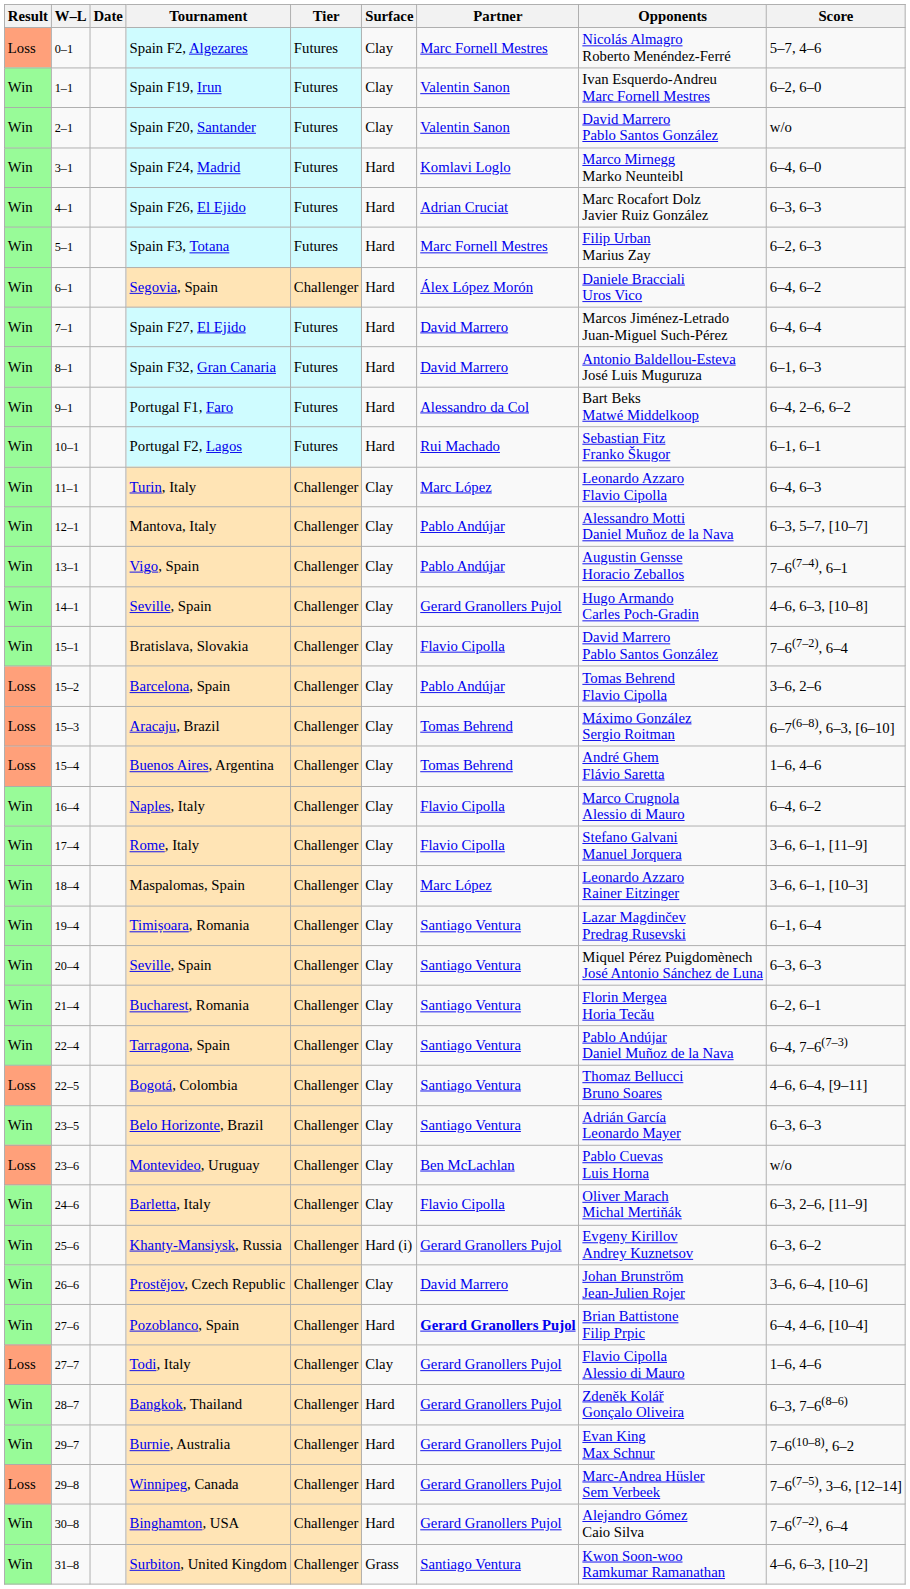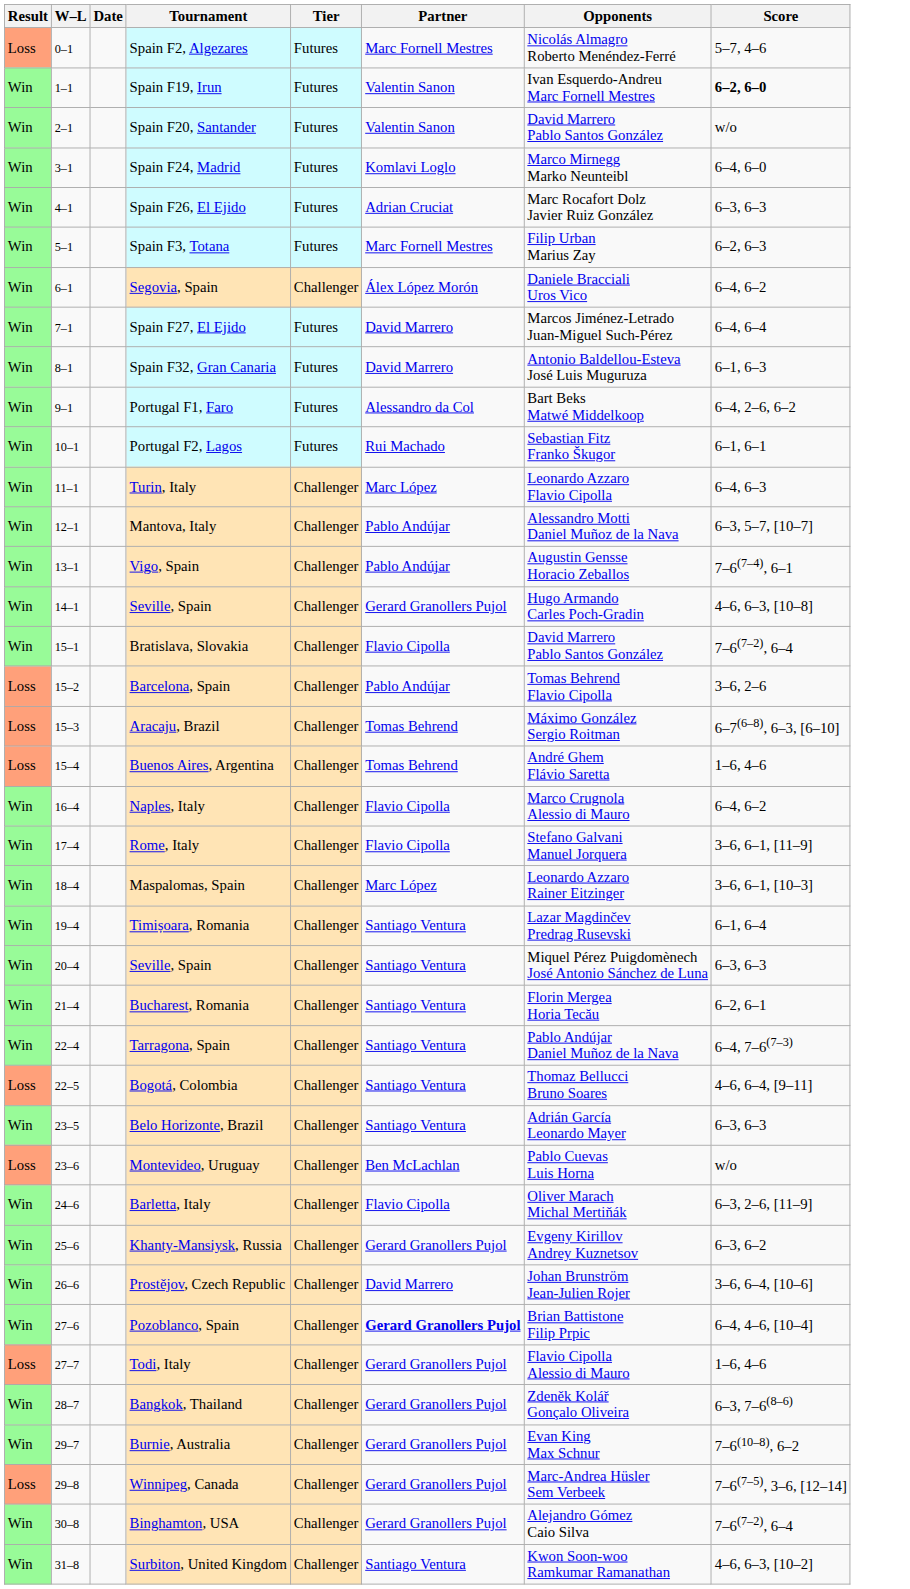- column: Surface | Clay | Clay | Clay | Hard | Hard | Hard | Hard | Hard | Hard | Hard | Hard | Clay | Clay | Clay | Clay | Clay | Clay | Clay | Clay | Clay | Clay | Clay | Clay | Clay | Clay | Clay | Clay | Clay | Clay | Clay | Hard (i) | Clay | Hard | Clay | Hard | Hard | Hard | Hard | Grass
Spain F19, Irun | Score: normal -> bold
